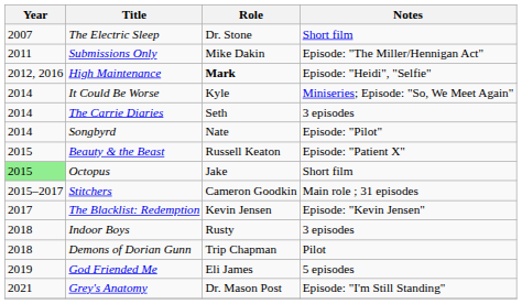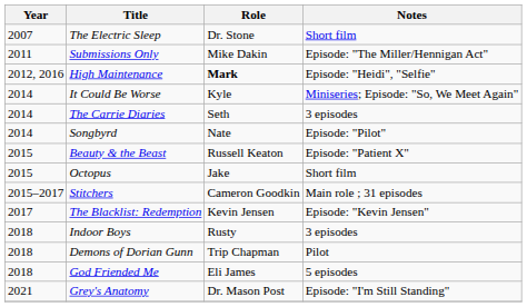Octopus | Year: lightgreen background -> no background
God Friended Me | Year: 2019 -> 2018
